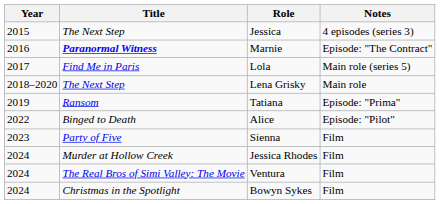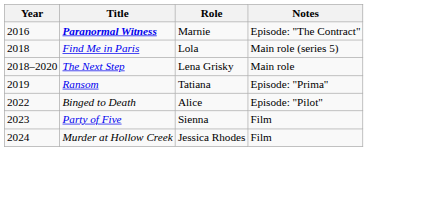- row: 2015 | The Next Step | Jessica | 4 episodes (series 3)
Lola | Year: 2017 -> 2018
- row: 2024 | The Real Bros of Simi Valley: The Movie | Ventura | Film
- row: 2024 | Christmas in the Spotlight | Bowyn Sykes | Film
